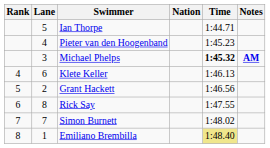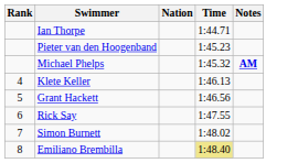- column: Lane | 5 | 4 | 3 | 6 | 2 | 8 | 7 | 1
Michael Phelps | Time: bold -> normal
